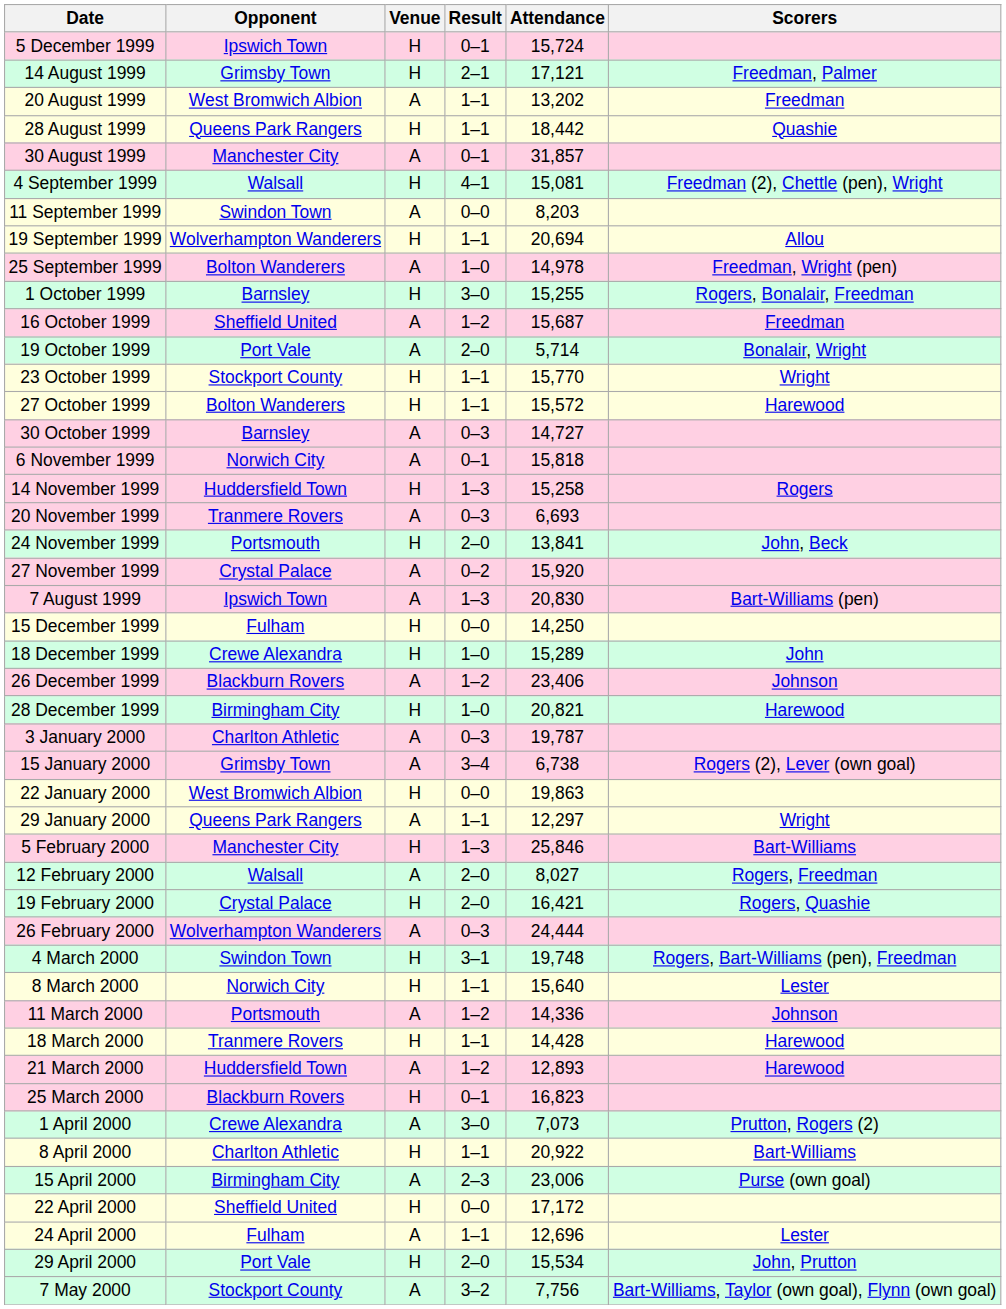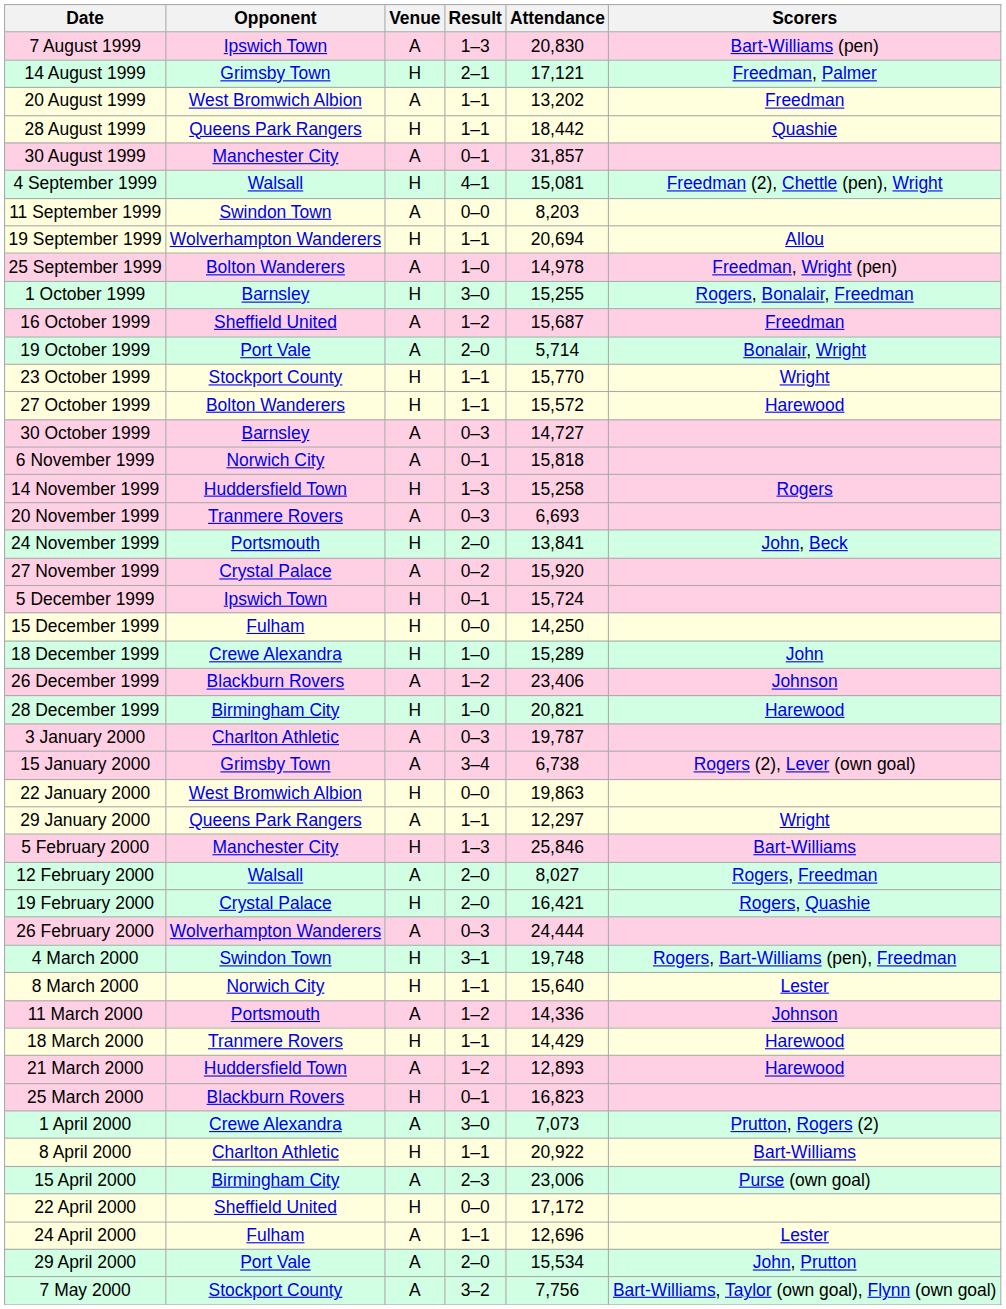rows swapped: 7 August 1999 <-> 5 December 1999
18 March 2000 | Attendance: 14,428 -> 14,429
29 April 2000 | Venue: H -> A
